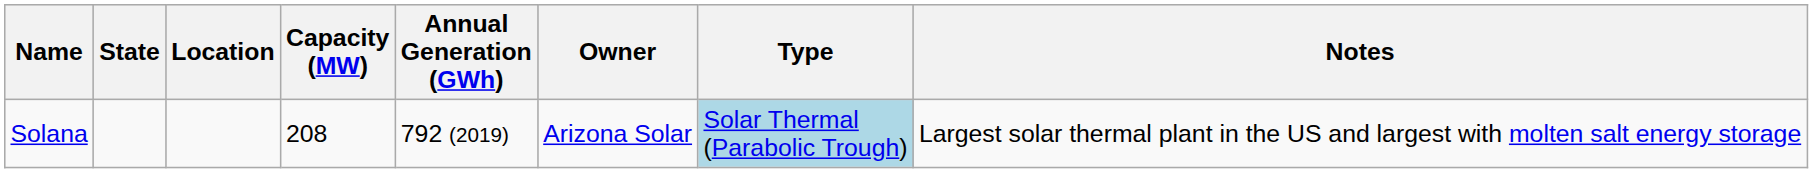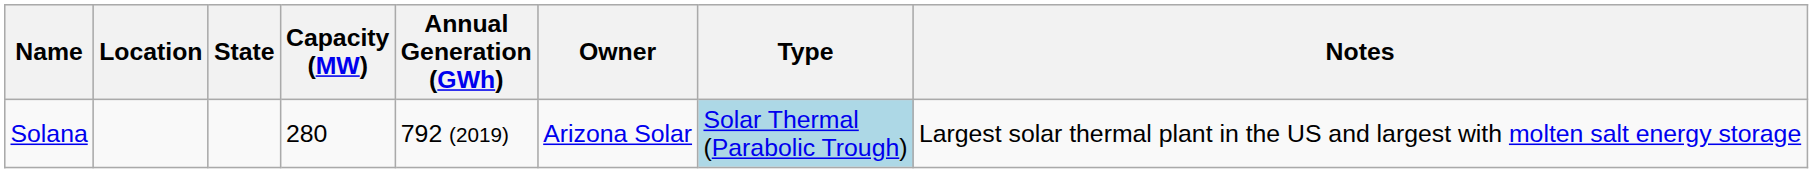columns swapped: State <-> Location
Solana | Capacity (MW): 208 -> 280
